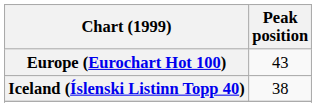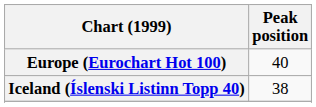Europe (Eurochart Hot 100) | Peak position: 43 -> 40
